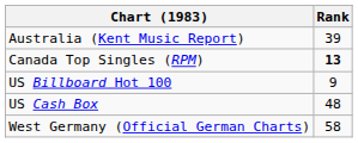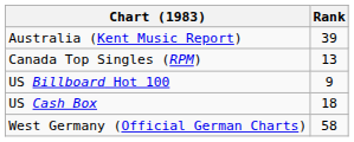Canada Top Singles (RPM) | Rank: bold -> normal
US Cash Box | Rank: 48 -> 18
